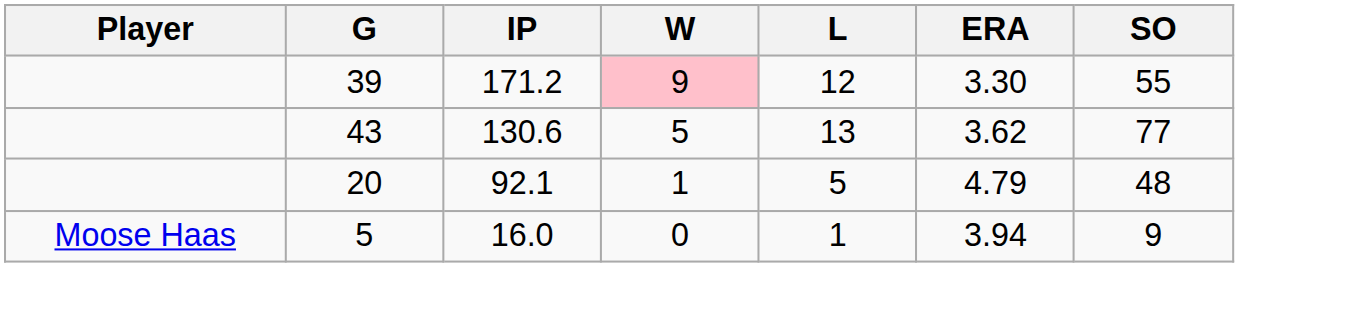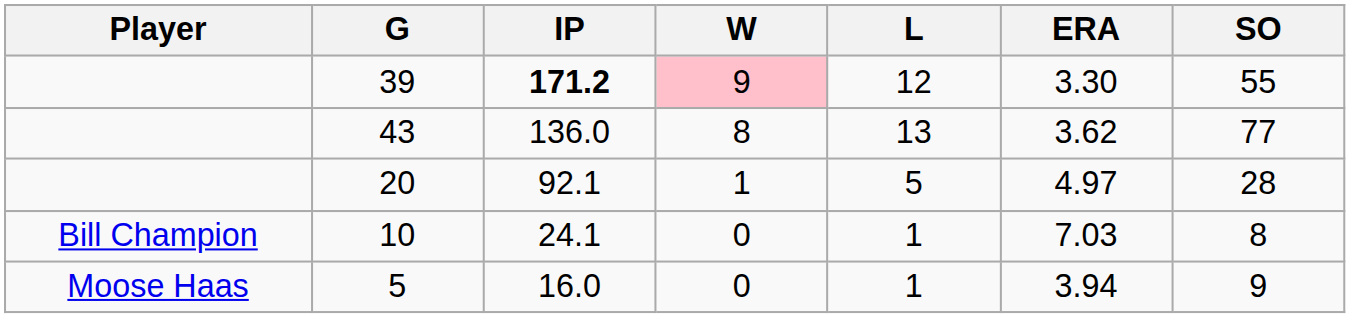39 | IP: normal -> bold
43 | IP: 130.6 -> 136.0
43 | W: 5 -> 8
20 | ERA: 4.79 -> 4.97
20 | SO: 48 -> 28
+ row: Bill Champion | 10 | 24.1 | 0 | 1 | 7.03 | 8
